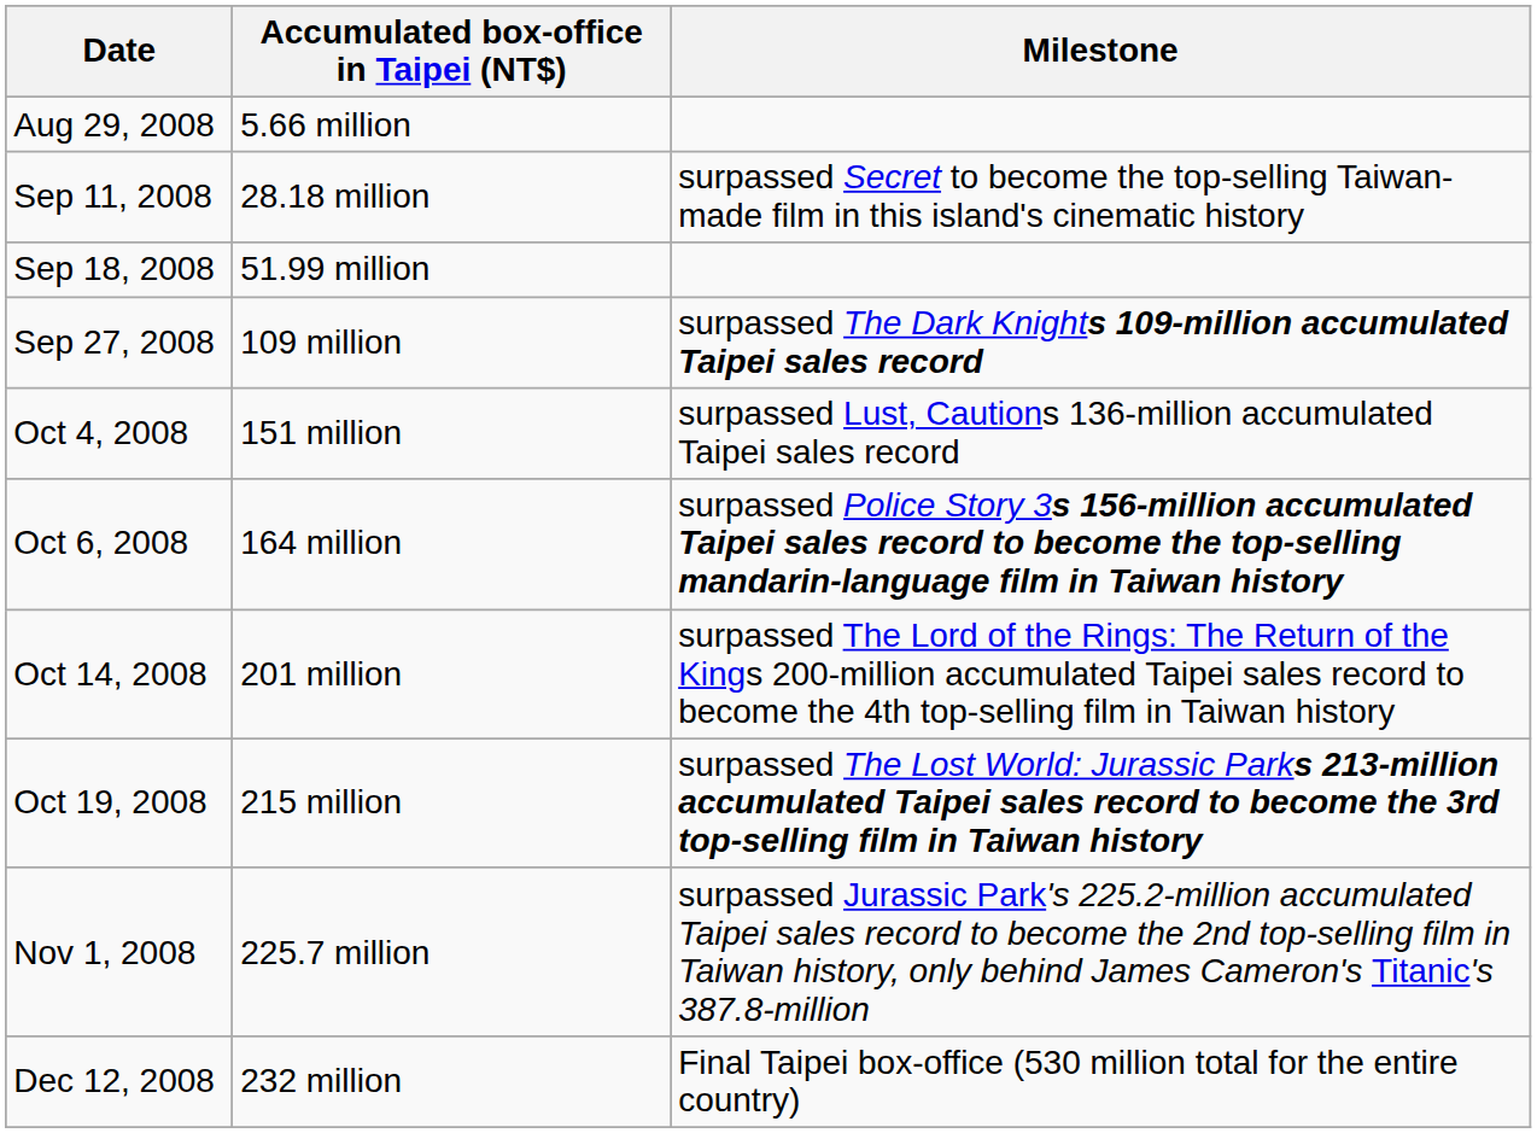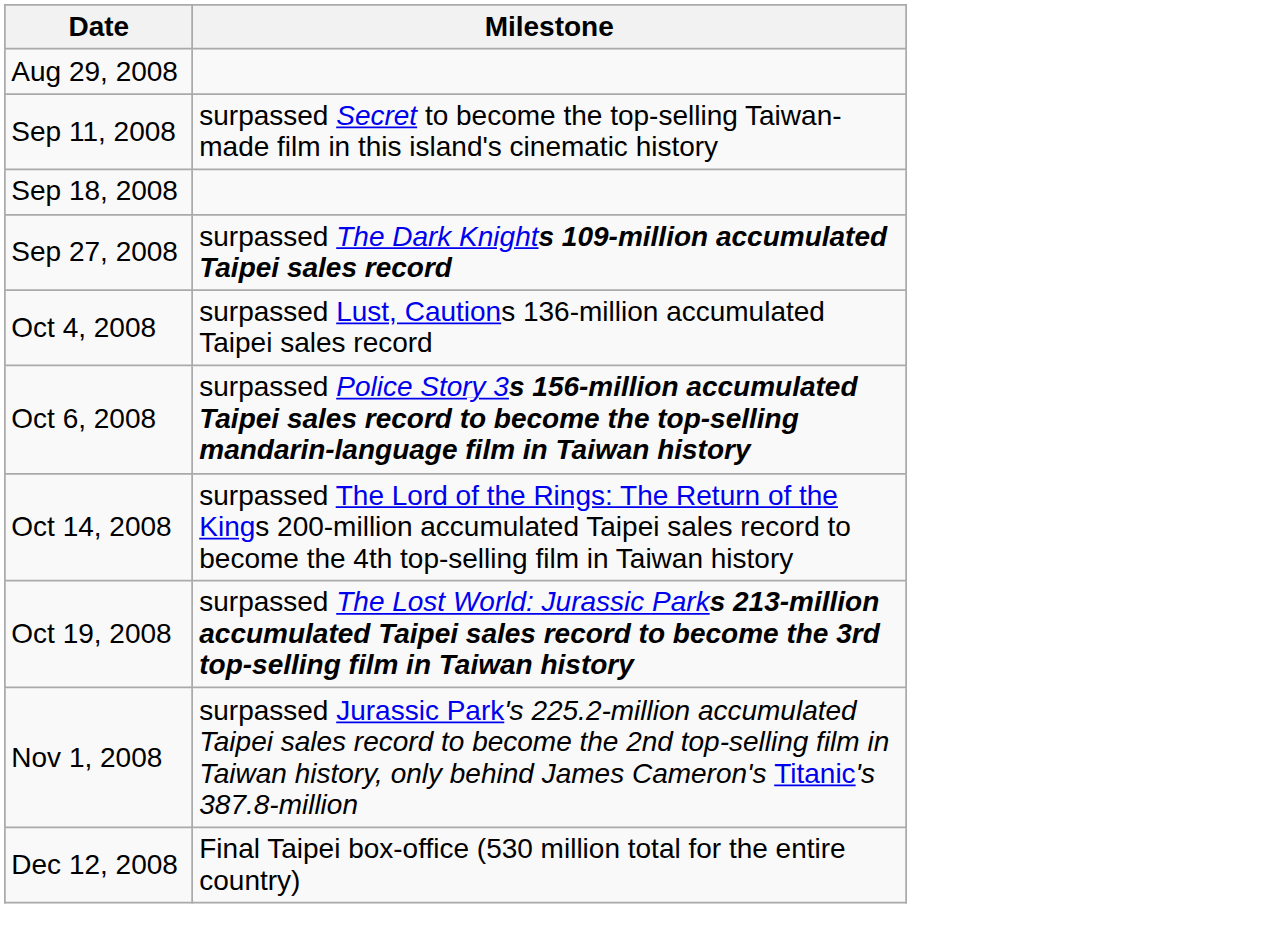- column: Accumulated box-office in Taipei (NT$) | 5.66 million | 28.18 million | 51.99 million | 109 million | 151 million | 164 million | 201 million | 215 million | 225.7 million | 232 million
